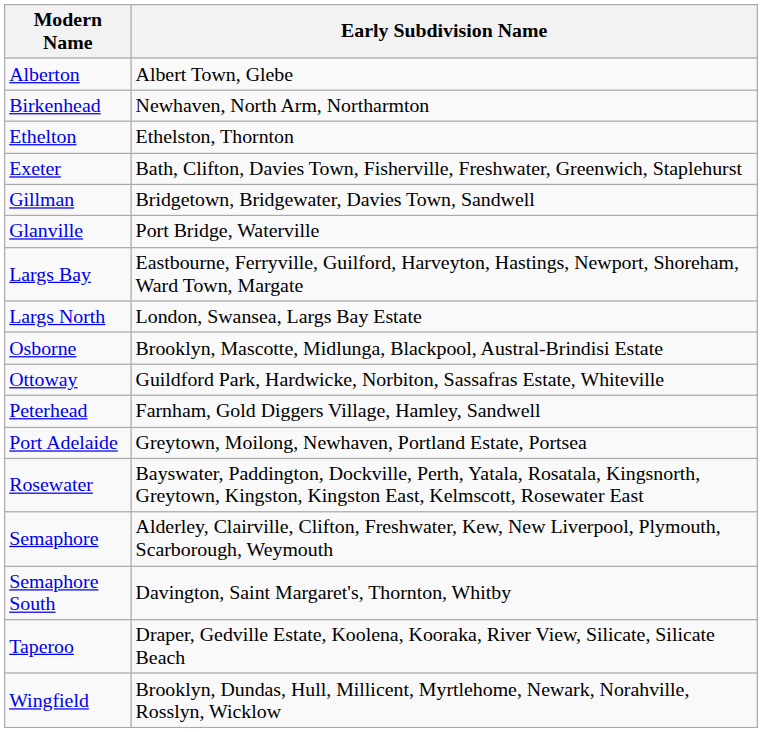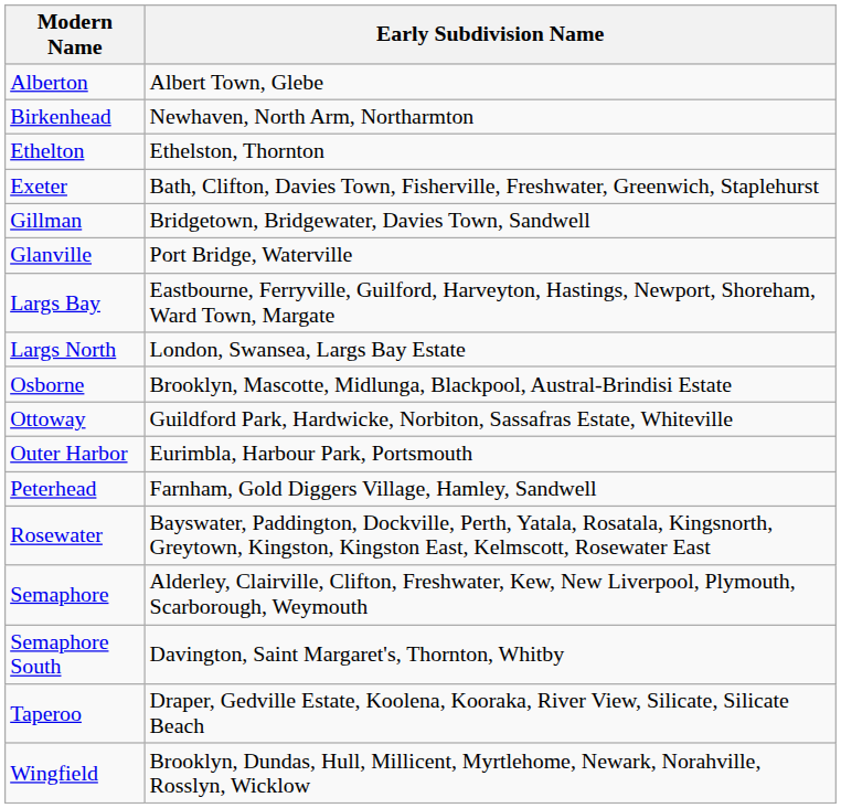+ row: Outer Harbor | Eurimbla, Harbour Park, Portsmouth
- row: Port Adelaide | Greytown, Moilong, Newhaven, Portland Estate, Portsea
